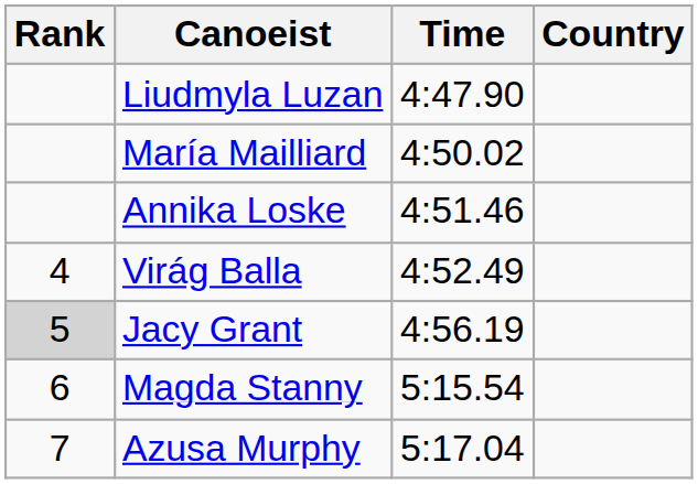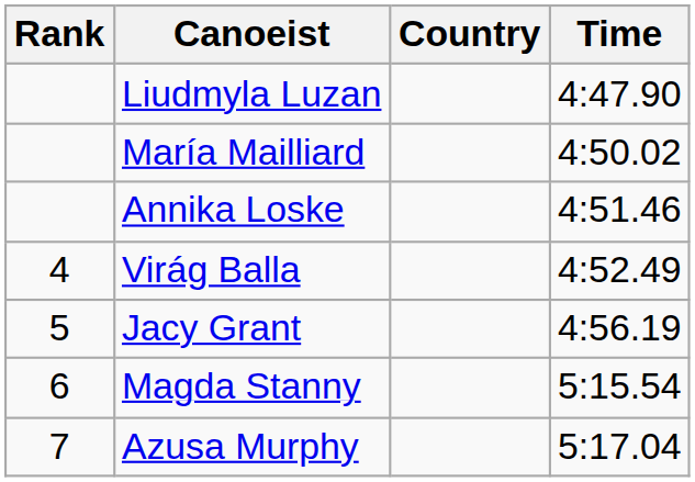columns swapped: Country <-> Time
Jacy Grant | Rank: lightgrey background -> no background
